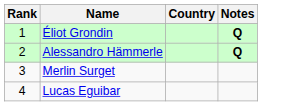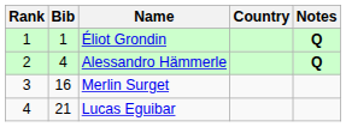+ column: Bib | 1 | 4 | 16 | 21
